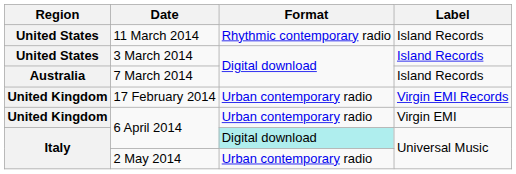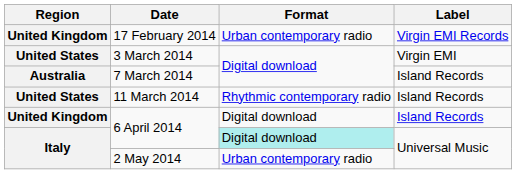rows swapped: 17 February 2014 <-> 11 March 2014
3 March 2014 | Label: Island Records -> Virgin EMI
United Kingdom / 6 April 2014 | Format: Urban contemporary radio -> Digital download
United Kingdom / 6 April 2014 | Label: Virgin EMI -> Island Records
